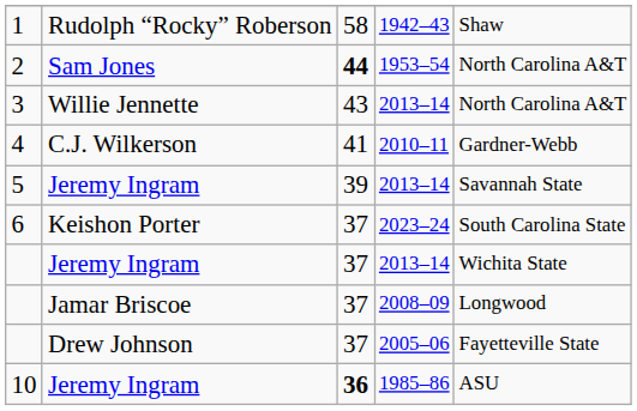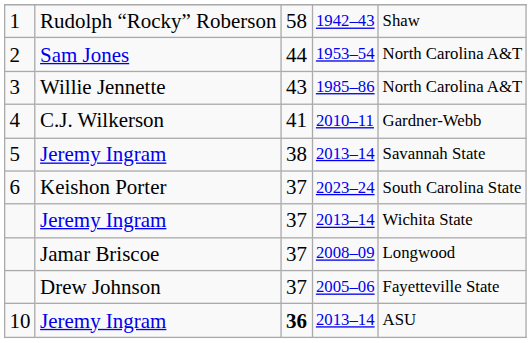2 | column 3: bold -> normal
3 | column 4: 2013–14 -> 1985–86
5 | column 3: 39 -> 38
10 | column 4: 1985–86 -> 2013–14
